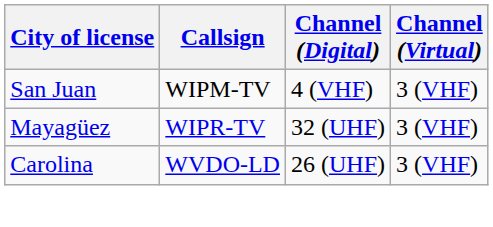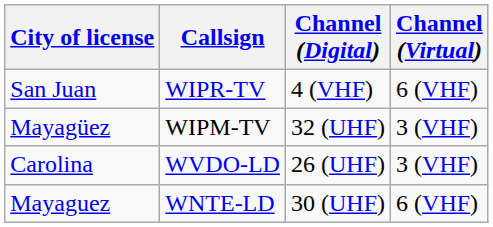San Juan | Callsign: WIPM-TV -> WIPR-TV
San Juan | Channel (Virtual): 3 (VHF) -> 6 (VHF)
Mayagüez | Callsign: WIPR-TV -> WIPM-TV
+ row: Mayaguez | WNTE-LD | 30 (UHF) | 6 (VHF)
